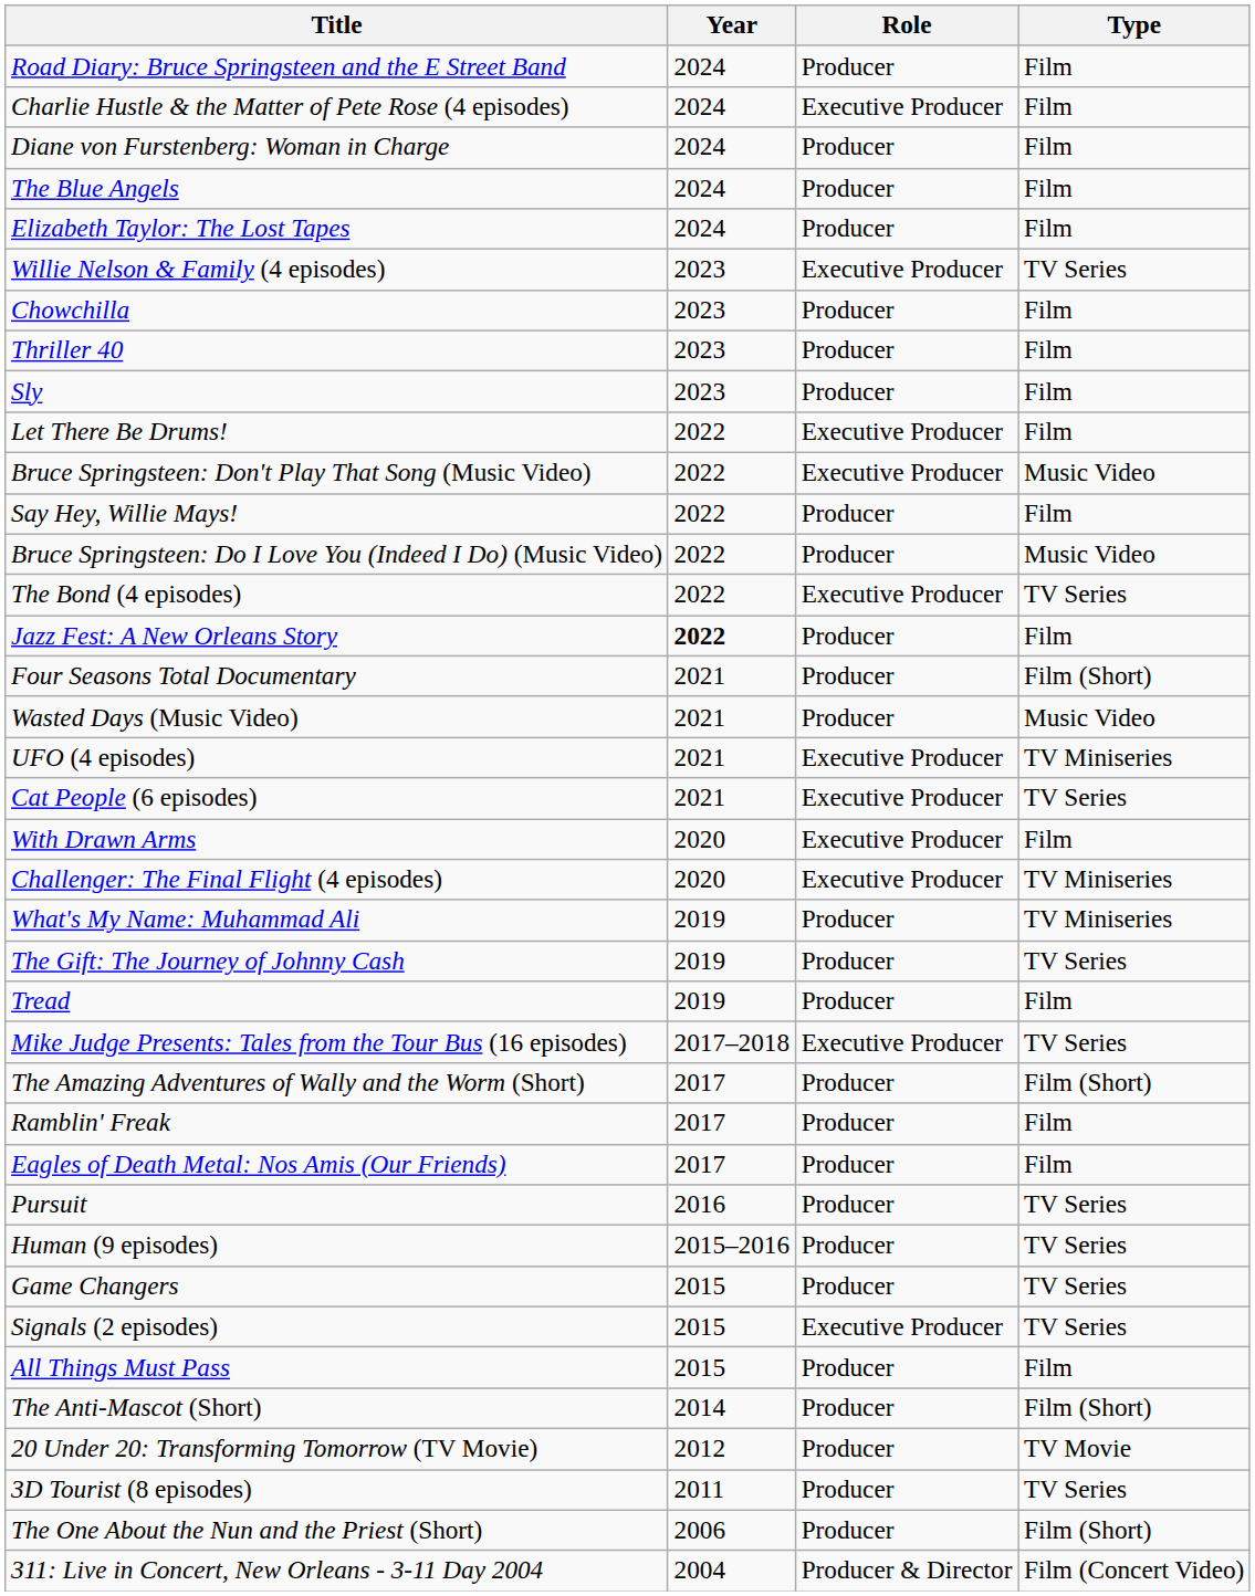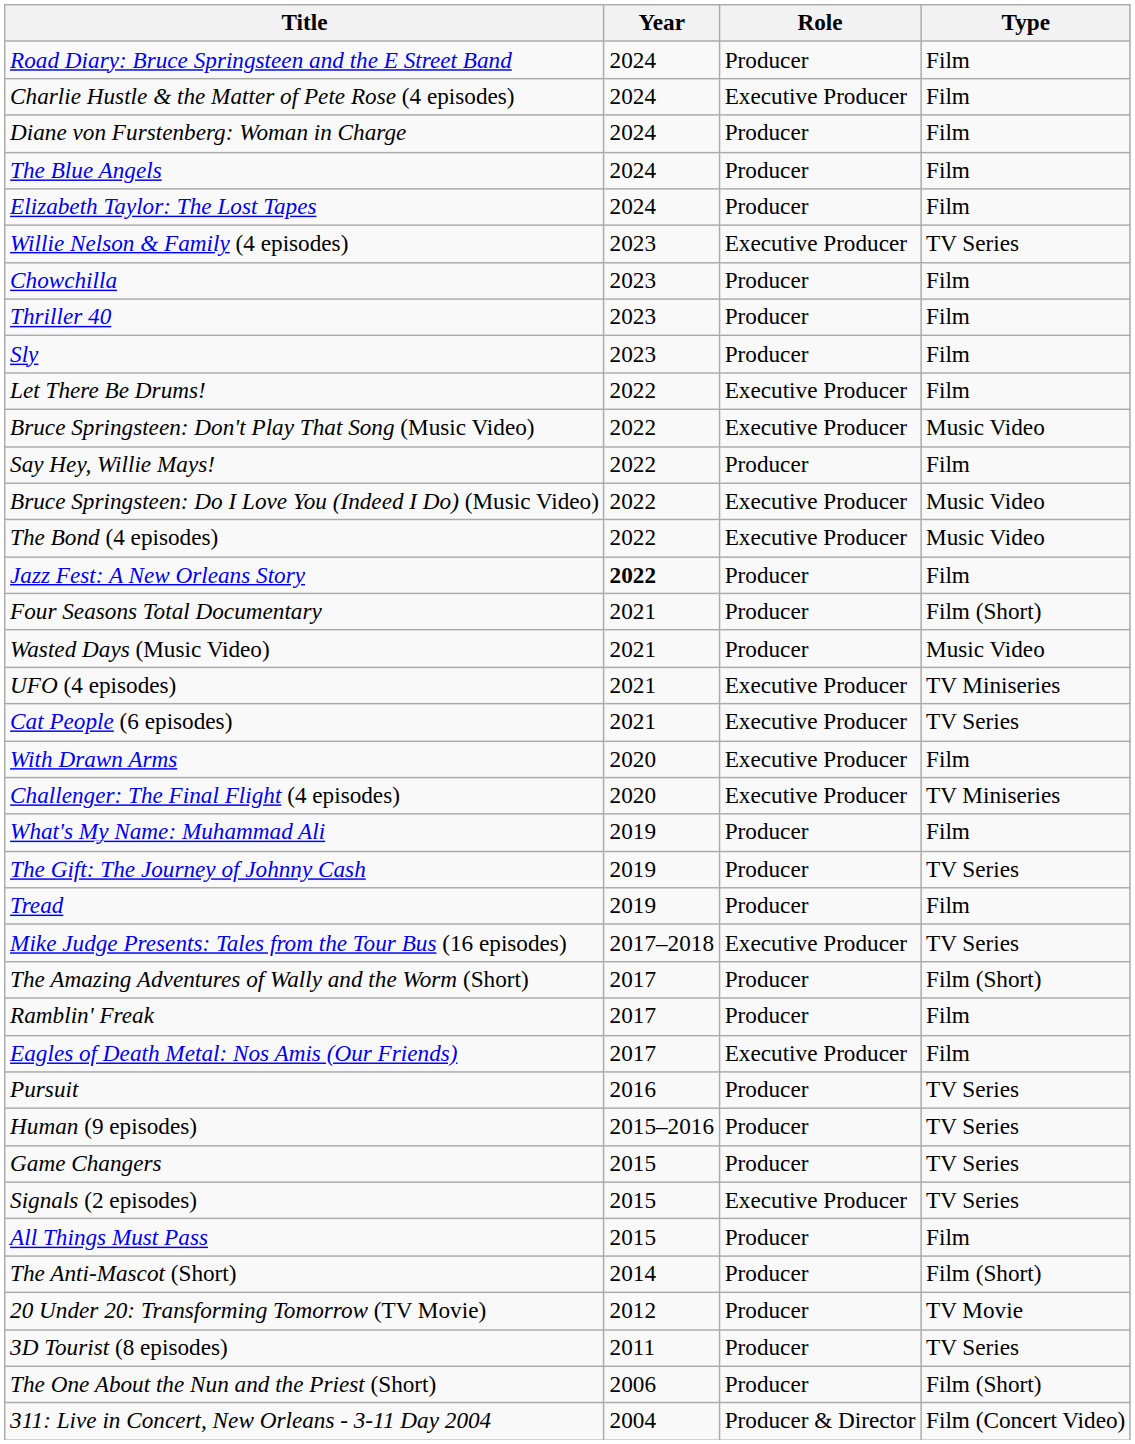Bruce Springsteen: Do I Love You (Indeed I Do) (Music Video) | Role: Producer -> Executive Producer
The Bond (4 episodes) | Type: TV Series -> Music Video
What's My Name: Muhammad Ali | Type: TV Miniseries -> Film
Eagles of Death Metal: Nos Amis (Our Friends) | Role: Producer -> Executive Producer
